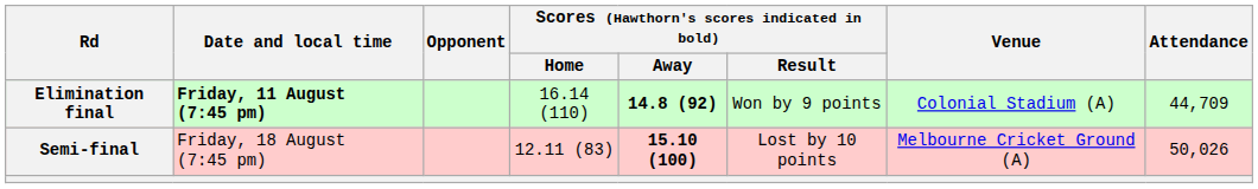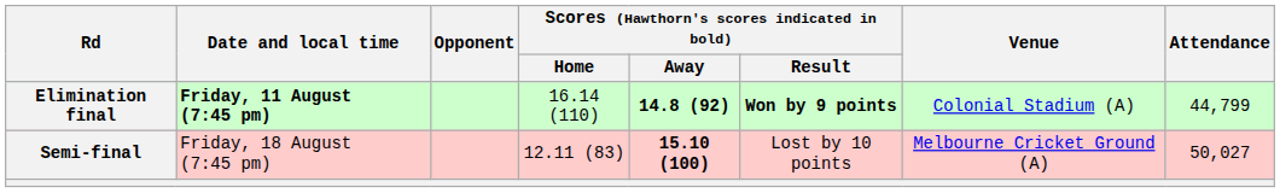Elimination final | Scores (Hawthorn's scores indicated in bold) / Result: normal -> bold
Elimination final | Attendance: 44,709 -> 44,799
Semi-final | Attendance: 50,026 -> 50,027
